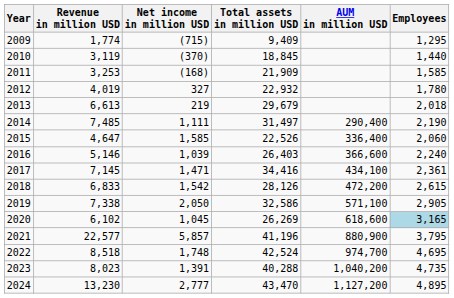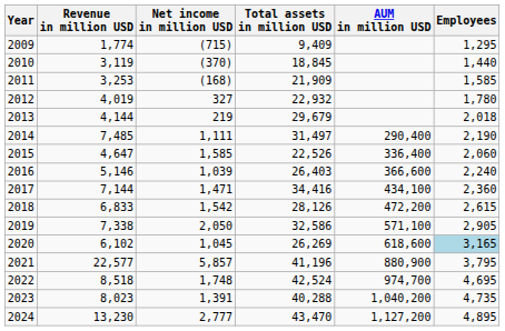2013 | Revenue in million USD: 6,613 -> 4,144
2017 | Revenue in million USD: 7,145 -> 7,144
2017 | Employees: 2,361 -> 2,360
